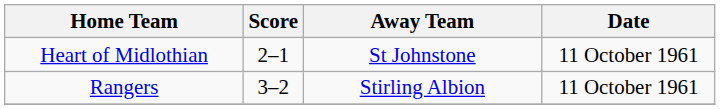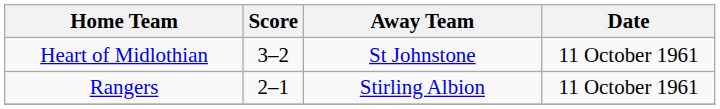Heart of Midlothian | Score: 2–1 -> 3–2
Rangers | Score: 3–2 -> 2–1
